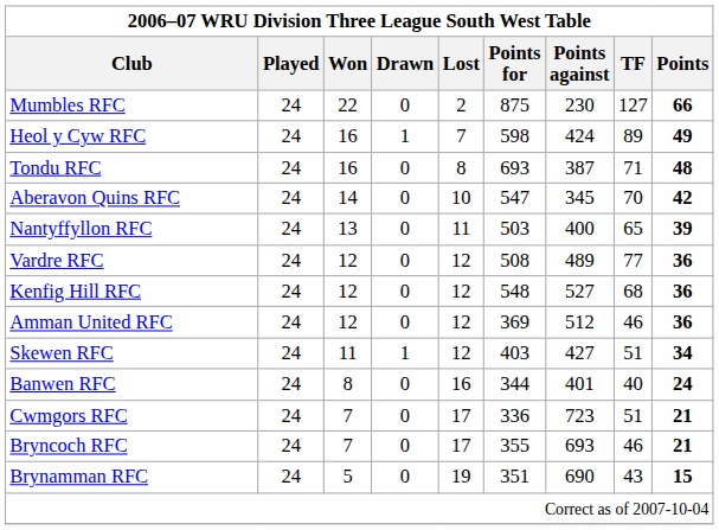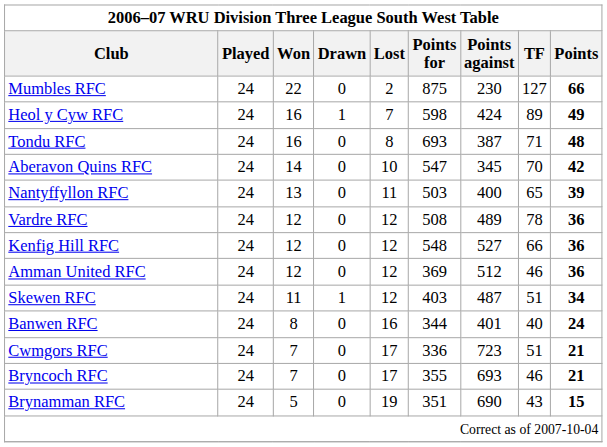Vardre RFC | TF: 77 -> 78
Kenfig Hill RFC | TF: 68 -> 66
Skewen RFC | Points against: 427 -> 487
